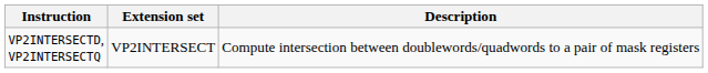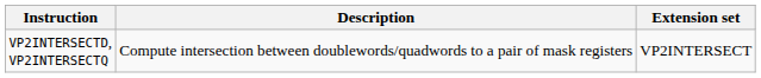columns swapped: Extension set <-> Description
